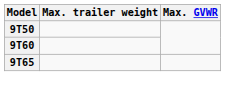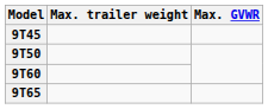+ row: 9T45
